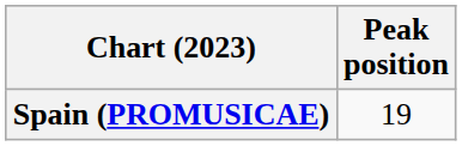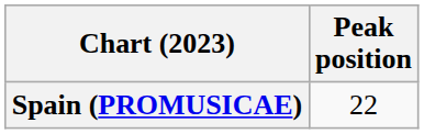Spain (PROMUSICAE) | Peak position: 19 -> 22
